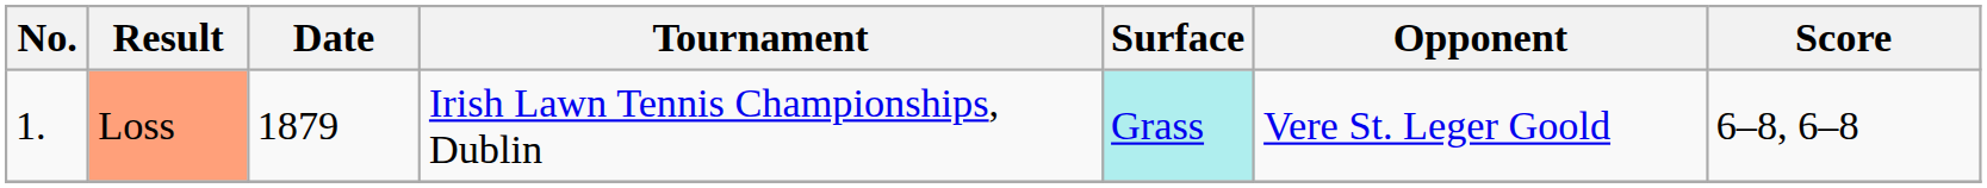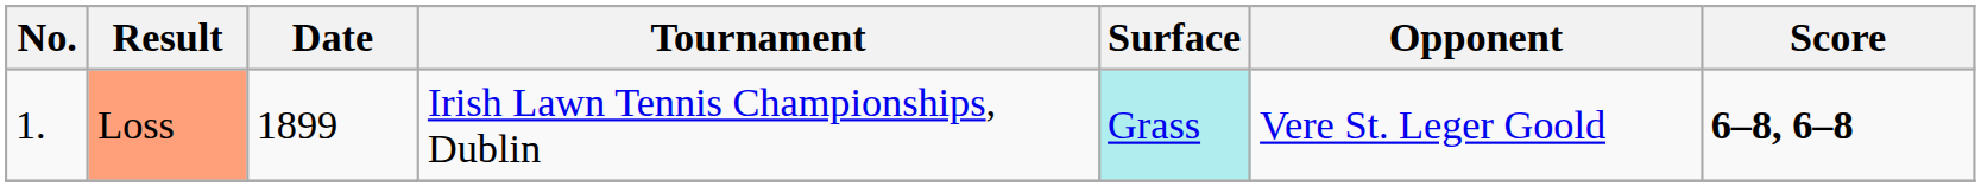Loss | Date: 1879 -> 1899
Loss | Score: normal -> bold
